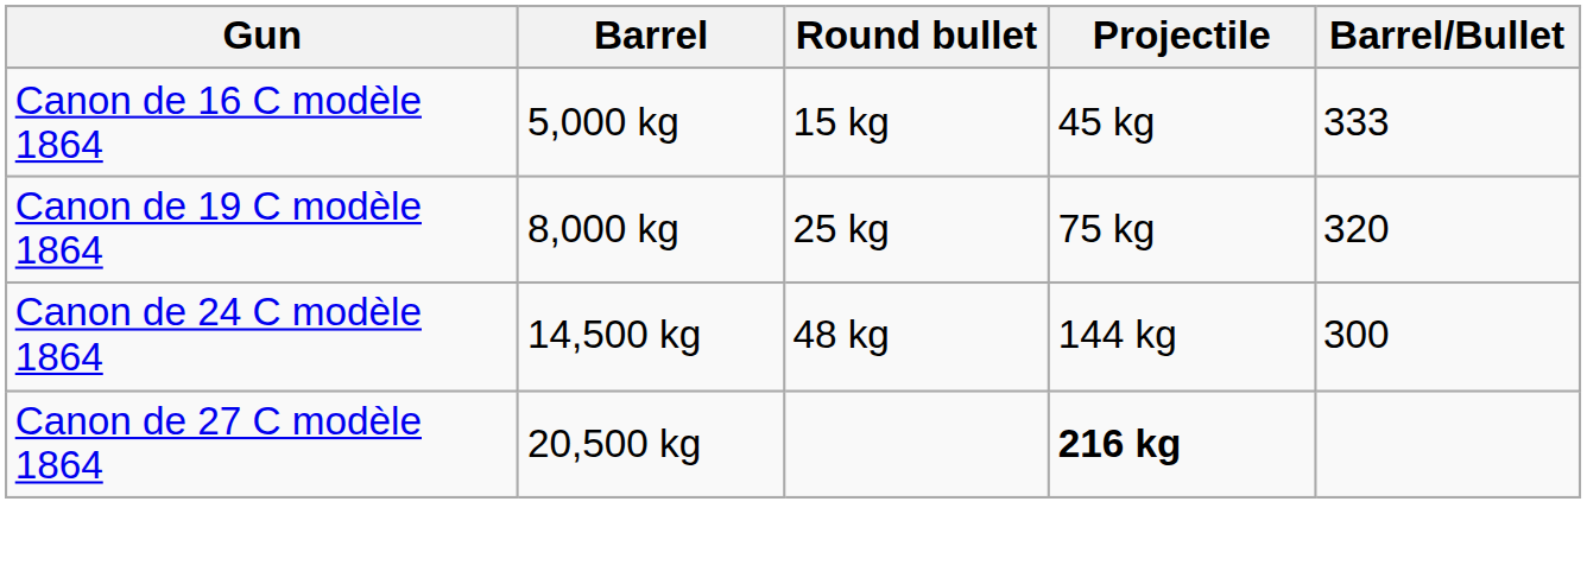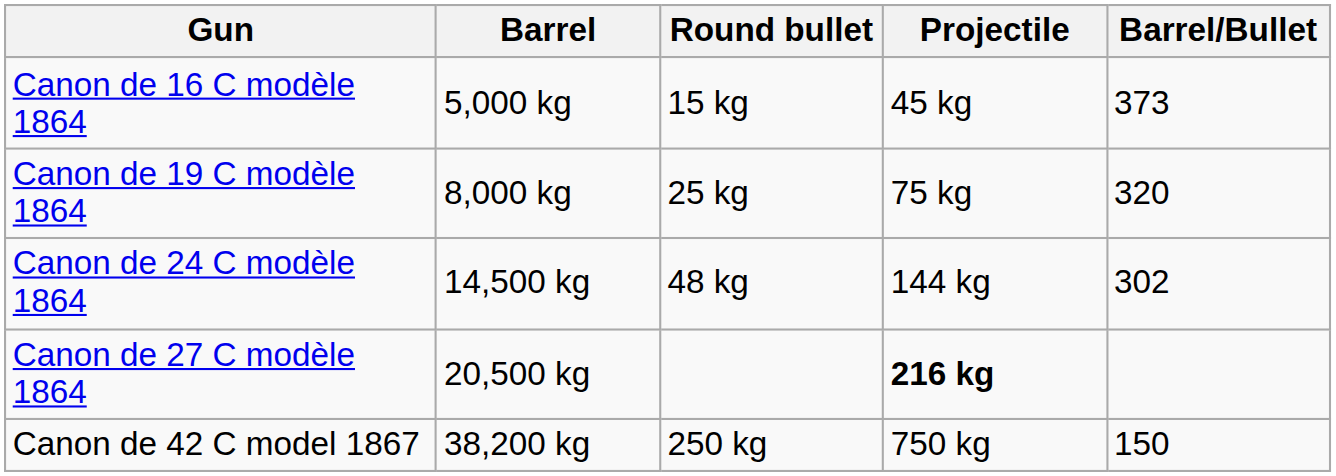Canon de 16 C modèle 1864 | Barrel/Bullet: 333 -> 373
Canon de 24 C modèle 1864 | Barrel/Bullet: 300 -> 302
+ row: Canon de 42 C model 1867 | 38,200 kg | 250 kg | 750 kg | 150
